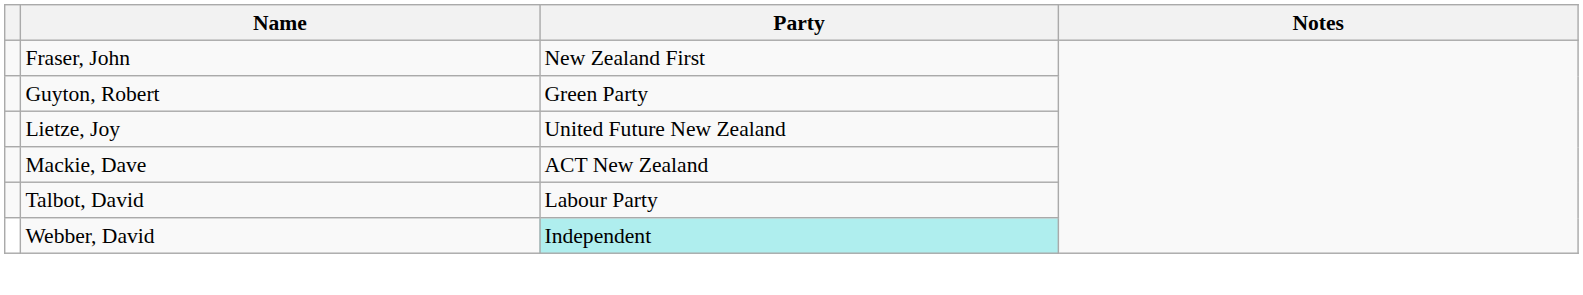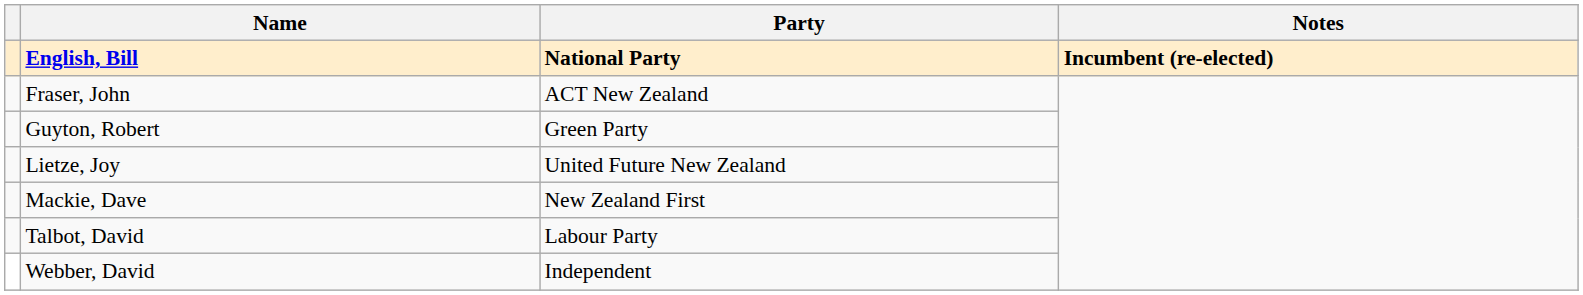+ row: English, Bill | National Party | Incumbent (re-elected)
Fraser, John | Party: New Zealand First -> ACT New Zealand
Mackie, Dave | Party: ACT New Zealand -> New Zealand First
Webber, David | Party: paleturquoise background -> no background
